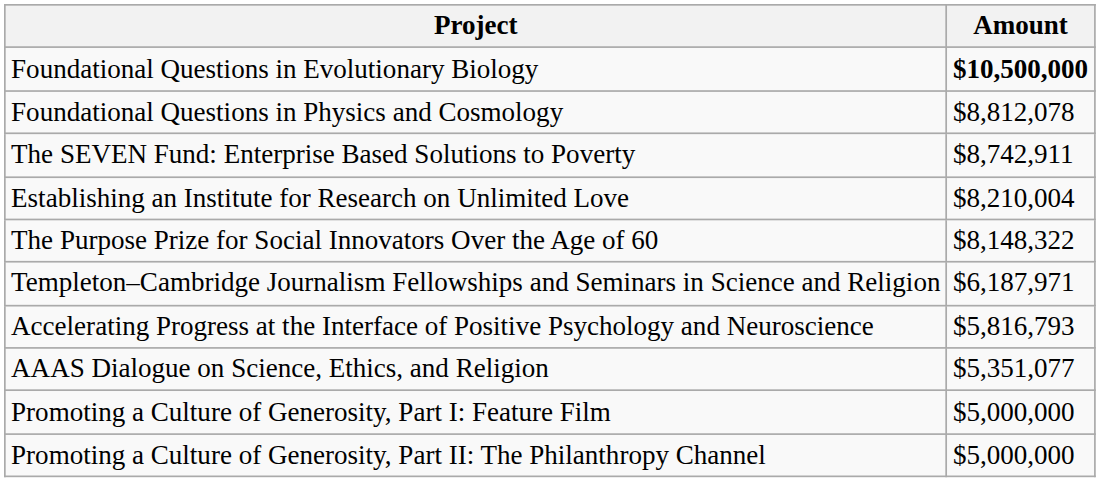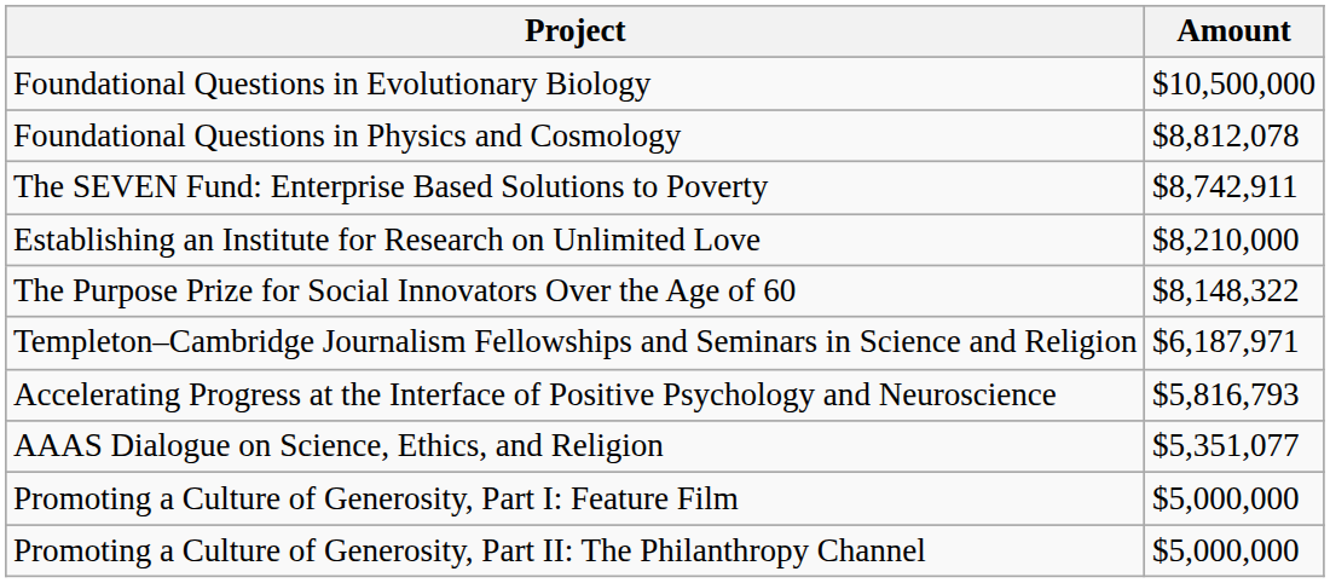Foundational Questions in Evolutionary Biology | Amount: bold -> normal
Establishing an Institute for Research on Unlimited Love | Amount: $8,210,004 -> $8,210,000
